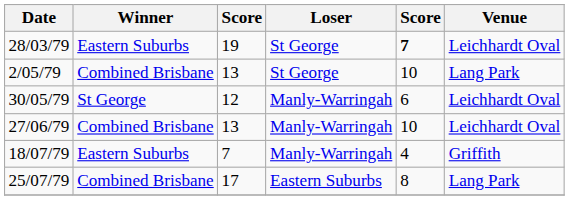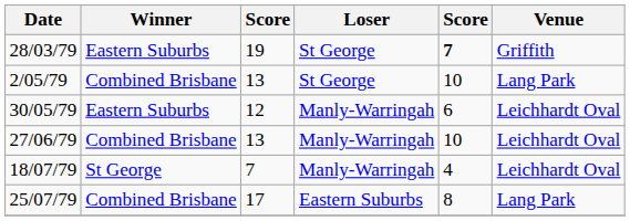28/03/79 | Venue: Leichhardt Oval -> Griffith
30/05/79 | Winner: St George -> Eastern Suburbs
18/07/79 | Winner: Eastern Suburbs -> St George
18/07/79 | Venue: Griffith -> Leichhardt Oval
